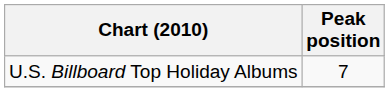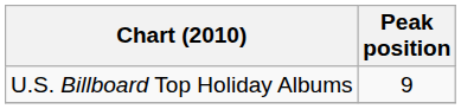U.S. Billboard Top Holiday Albums | Peak position: 7 -> 9
